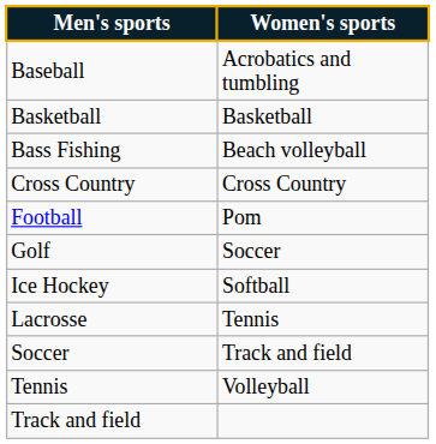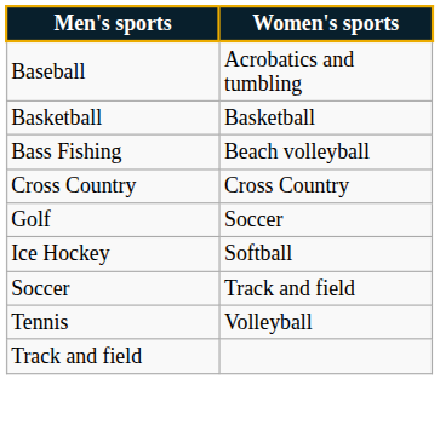- row: Football | Pom
- row: Lacrosse | Tennis
